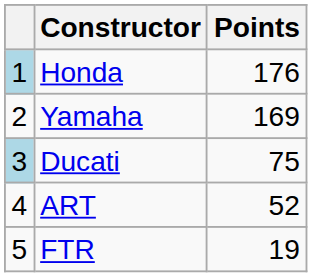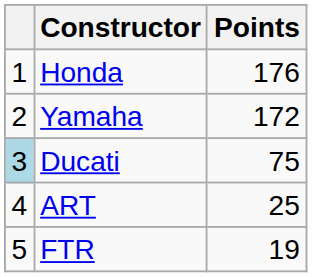Honda | column 1: lightblue background -> no background
Yamaha | Points: 169 -> 172
ART | Points: 52 -> 25
